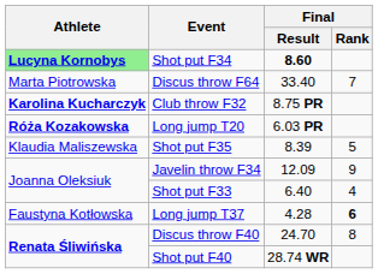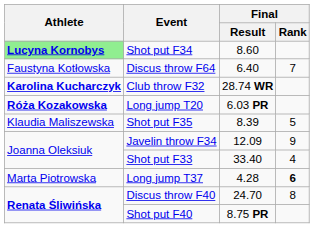Shot put F34 | Final / Result: bold -> normal
Discus throw F64 | Athlete: Marta Piotrowska -> Faustyna Kotłowska
Discus throw F64 | Final / Result: 33.40 -> 6.40
Club throw F32 | Final / Result: 8.75 PR -> 28.74 WR
Shot put F33 | Final / Result: 6.40 -> 33.40
Long jump T37 | Athlete: Faustyna Kotłowska -> Marta Piotrowska
Shot put F40 | Final / Result: 28.74 WR -> 8.75 PR
